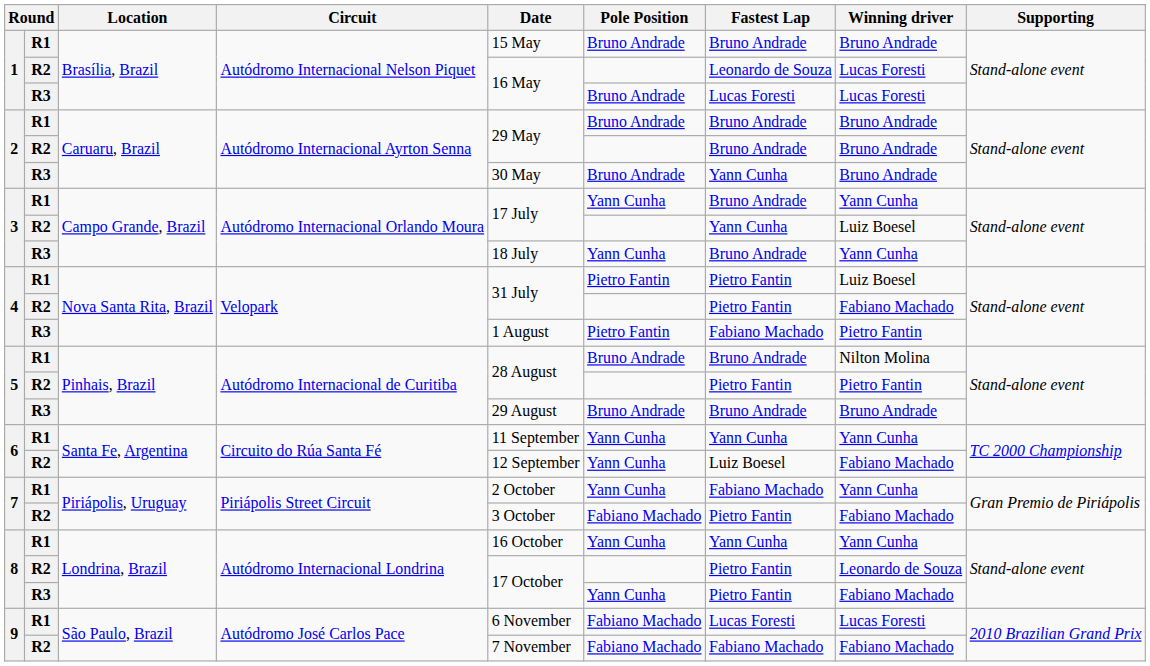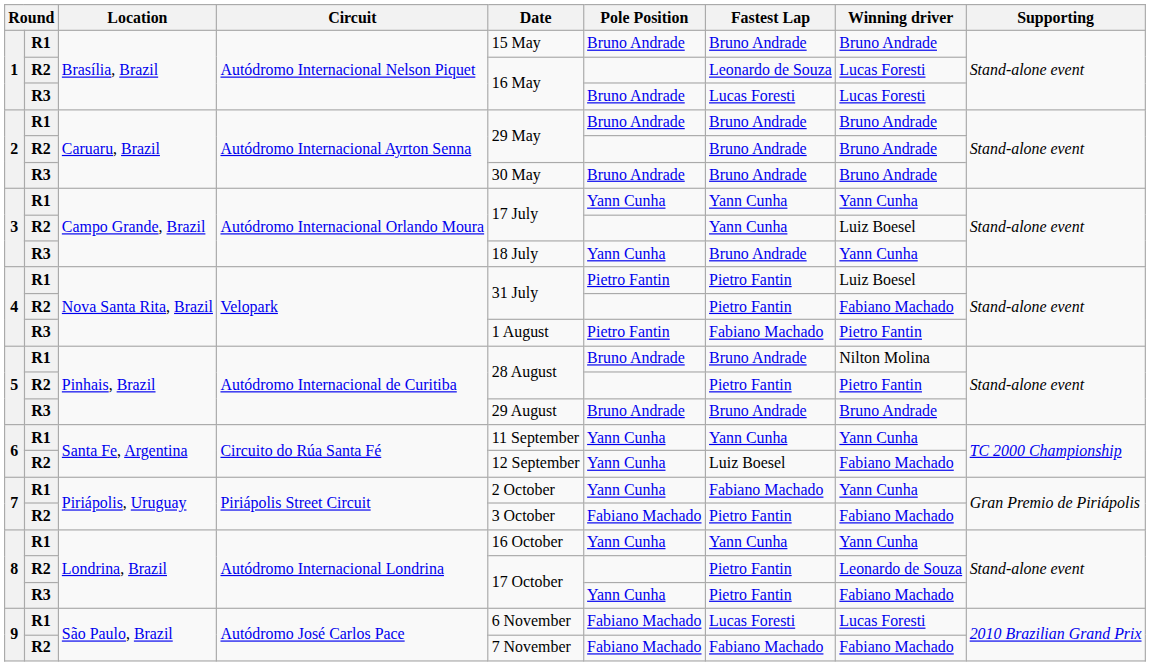2 / R3 | Fastest Lap: Yann Cunha -> Bruno Andrade
3 / R1 | Fastest Lap: Bruno Andrade -> Yann Cunha
